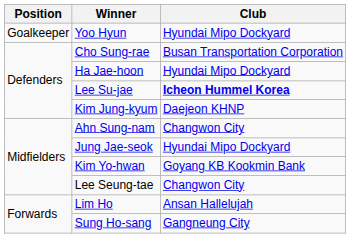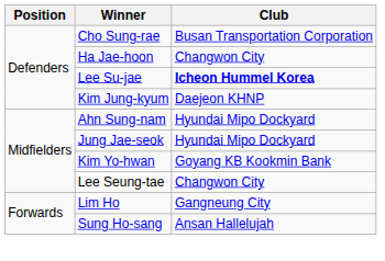- row: Goalkeeper | Yoo Hyun | Hyundai Mipo Dockyard
Ha Jae-hoon | Club: Hyundai Mipo Dockyard -> Changwon City
Ahn Sung-nam | Club: Changwon City -> Hyundai Mipo Dockyard
Lim Ho | Club: Ansan Hallelujah -> Gangneung City
Sung Ho-sang | Club: Gangneung City -> Ansan Hallelujah
